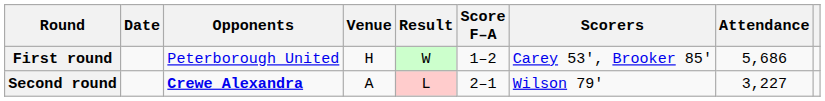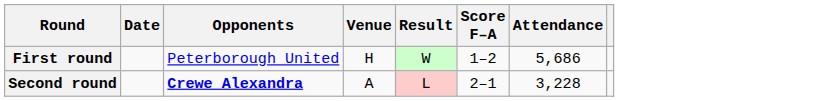- column: Scorers | Carey 53', Brooker 85' | Wilson 79'
Second round | Attendance: 3,227 -> 3,228
